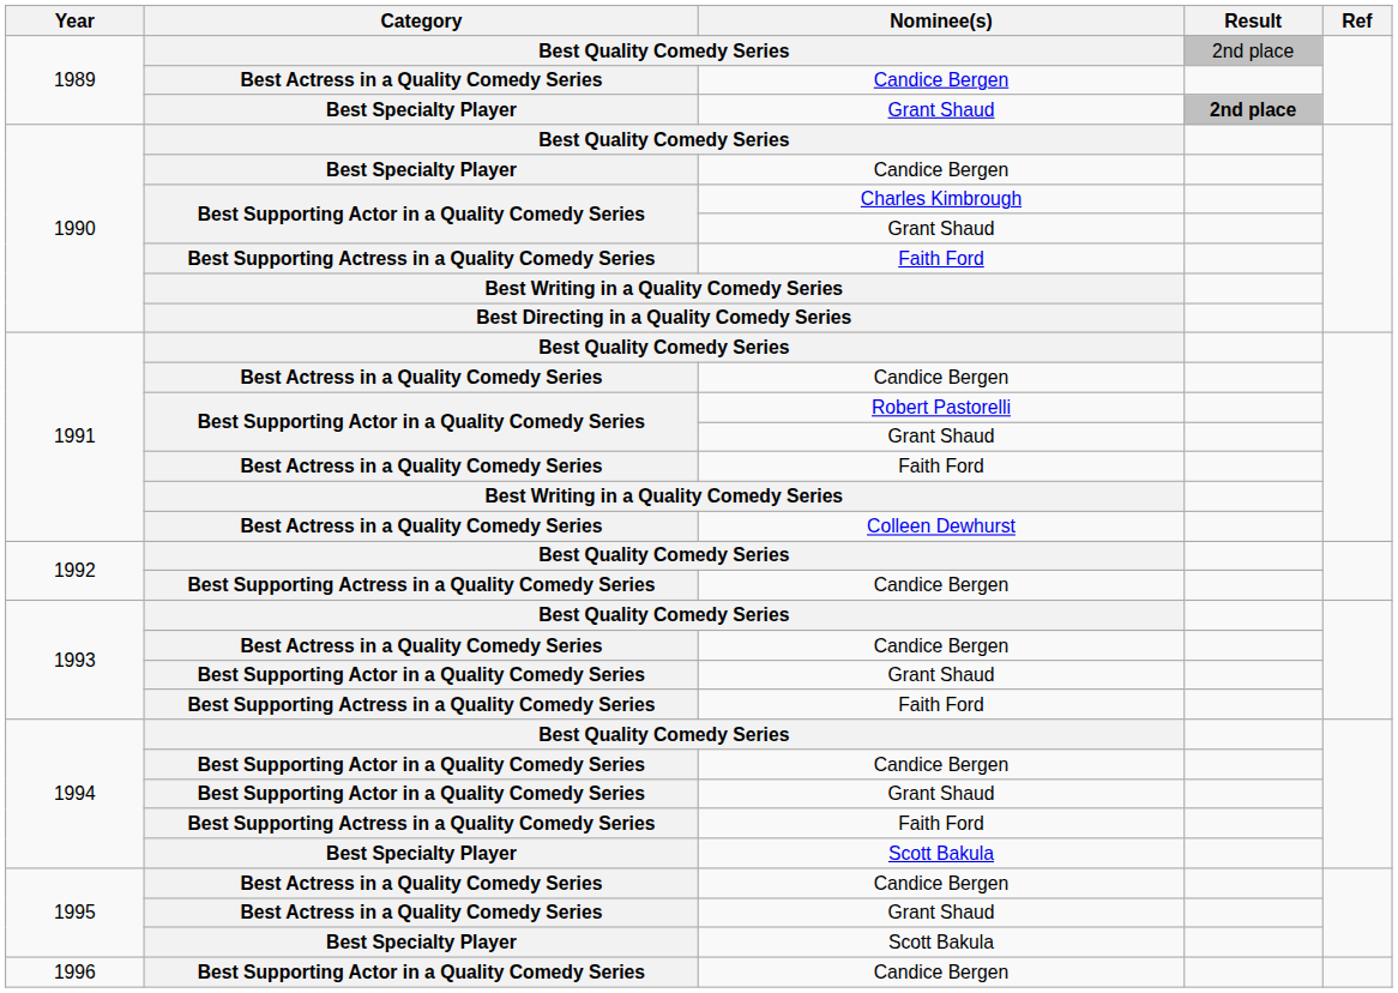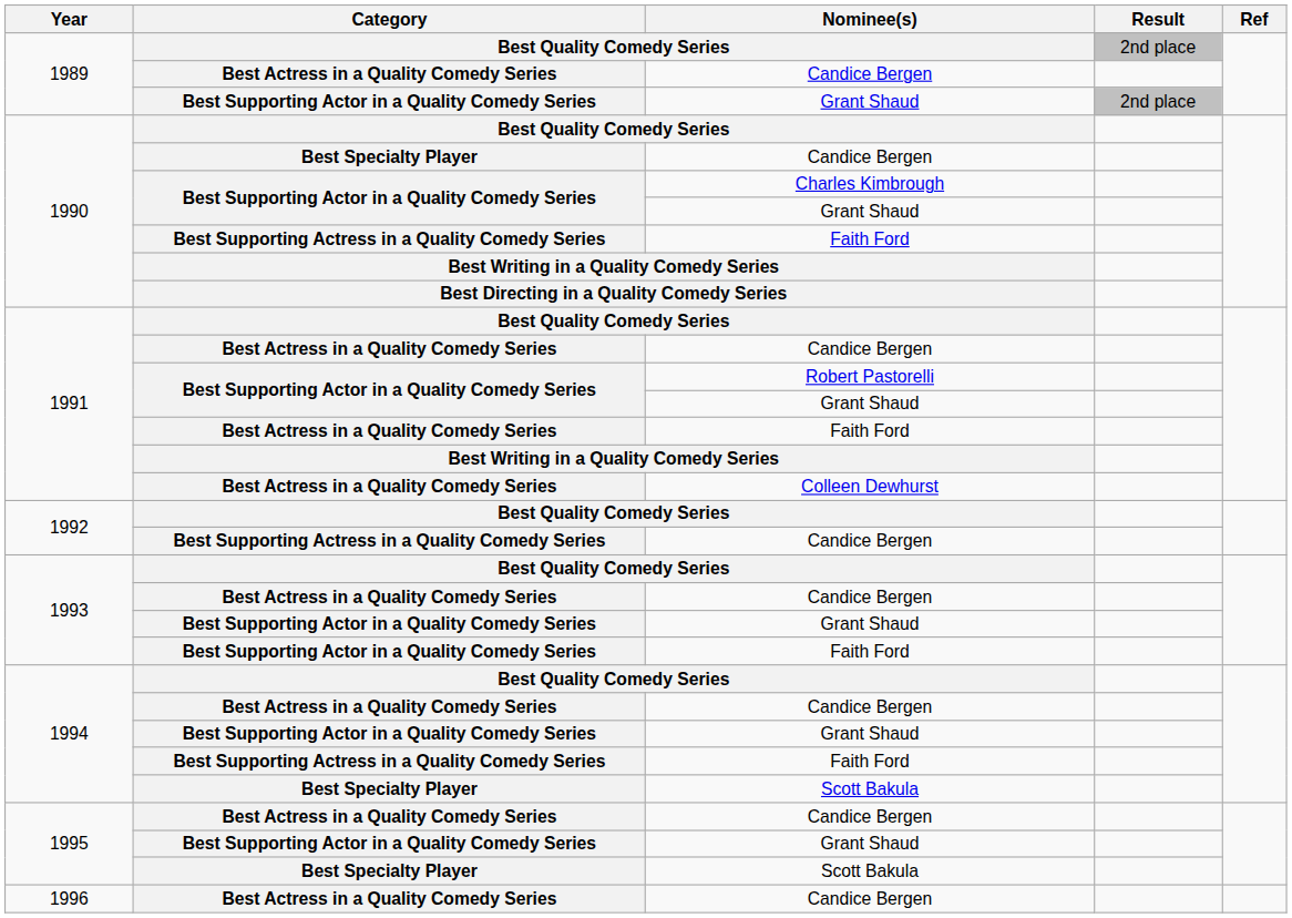1989 / Grant Shaud | Category: Best Specialty Player -> Best Supporting Actor in a Quality Comedy Series
1989 / Grant Shaud | Result: bold -> normal
1993 / Faith Ford | Category: Best Supporting Actress in a Quality Comedy Series -> Best Supporting Actor in a Quality Comedy Series
1994 / Candice Bergen | Category: Best Supporting Actor in a Quality Comedy Series -> Best Actress in a Quality Comedy Series
1995 / Grant Shaud | Category: Best Actress in a Quality Comedy Series -> Best Supporting Actor in a Quality Comedy Series
1996 / Candice Bergen | Category: Best Supporting Actor in a Quality Comedy Series -> Best Actress in a Quality Comedy Series
